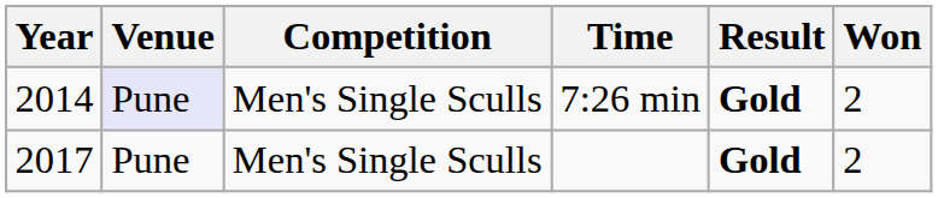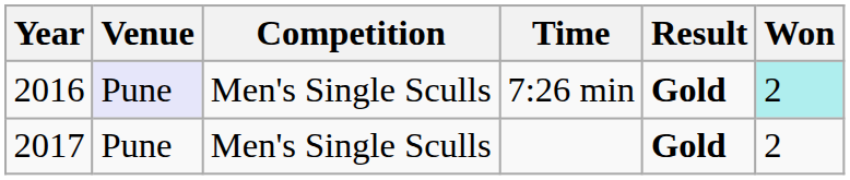7:26 min | Year: 2014 -> 2016
7:26 min | Won: no background -> paleturquoise background
